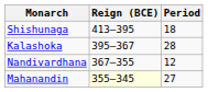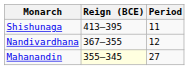Shishunaga | Period: 18 -> 11
- row: Kalashoka | 395–367 | 28
